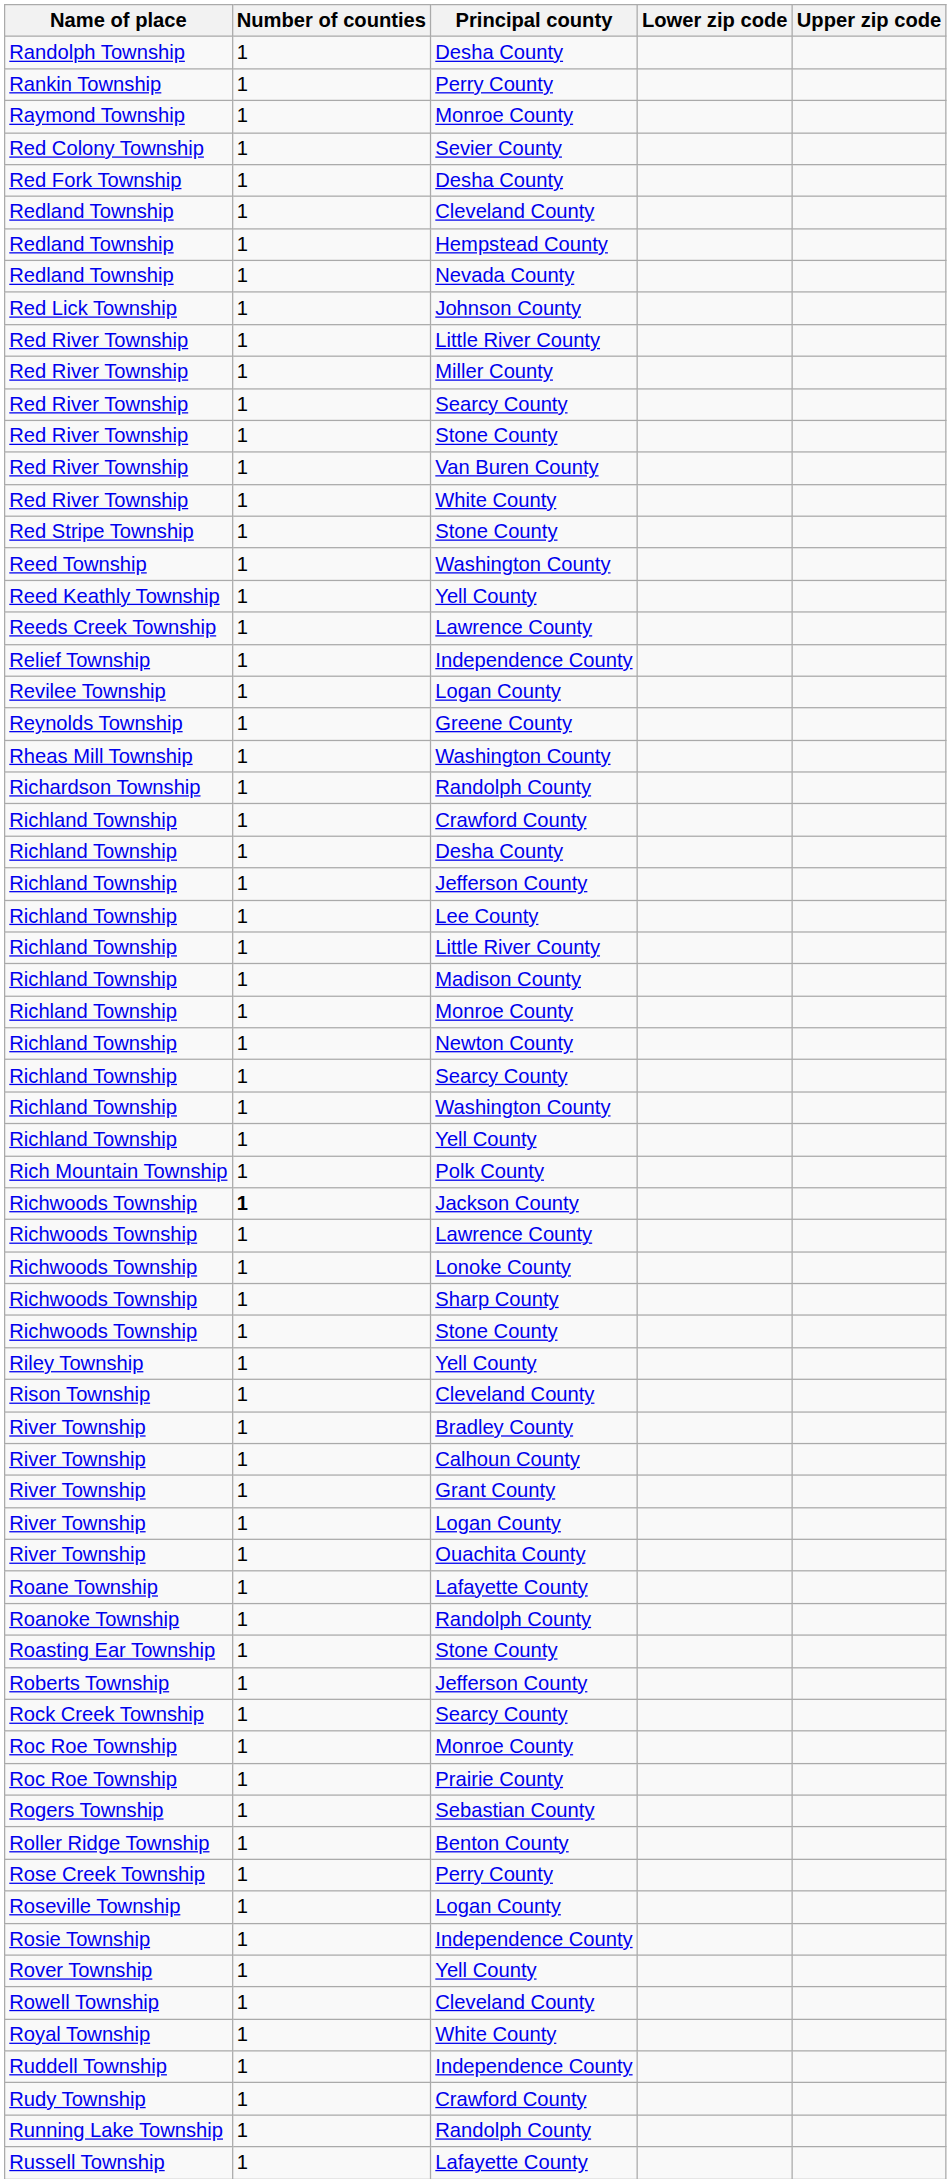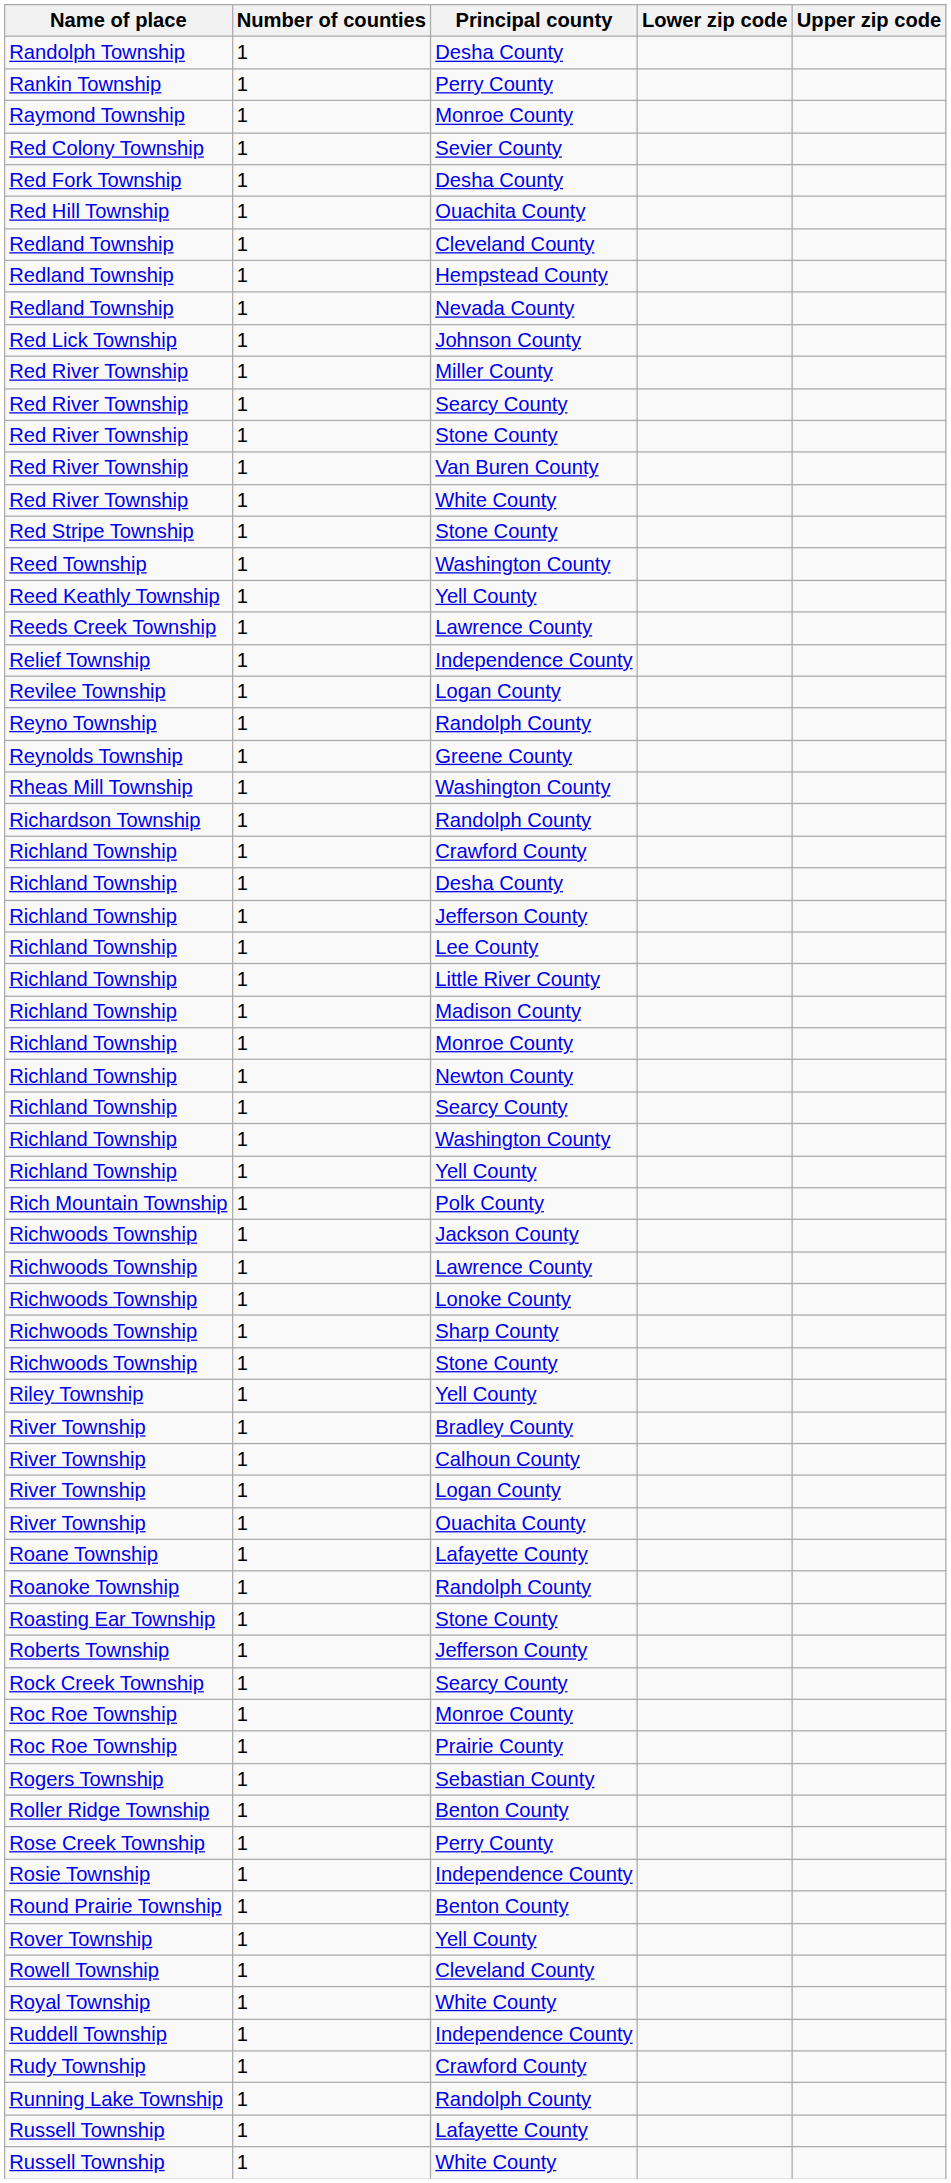+ row: Red Hill Township | 1 | Ouachita County
- row: Red River Township | 1 | Little River County
+ row: Reyno Township | 1 | Randolph County
Richwoods Township / Jackson County | Number of counties: bold -> normal
- row: Rison Township | 1 | Cleveland County
- row: River Township | 1 | Grant County
- row: Roseville Township | 1 | Logan County
+ row: Round Prairie Township | 1 | Benton County
+ row: Russell Township | 1 | White County
